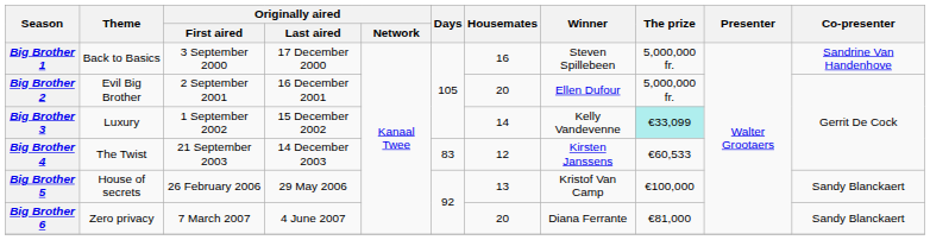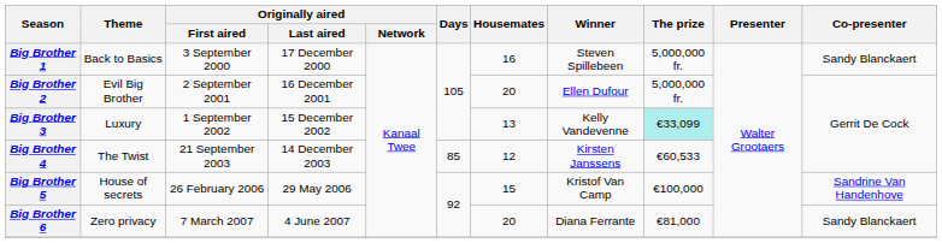Big Brother 1 | Co-presenter: Sandrine Van Handenhove -> Sandy Blanckaert
Big Brother 3 | Housemates: 14 -> 13
Big Brother 4 | Days: 83 -> 85
Big Brother 5 | Housemates: 13 -> 15
Big Brother 5 | Co-presenter: Sandy Blanckaert -> Sandrine Van Handenhove
